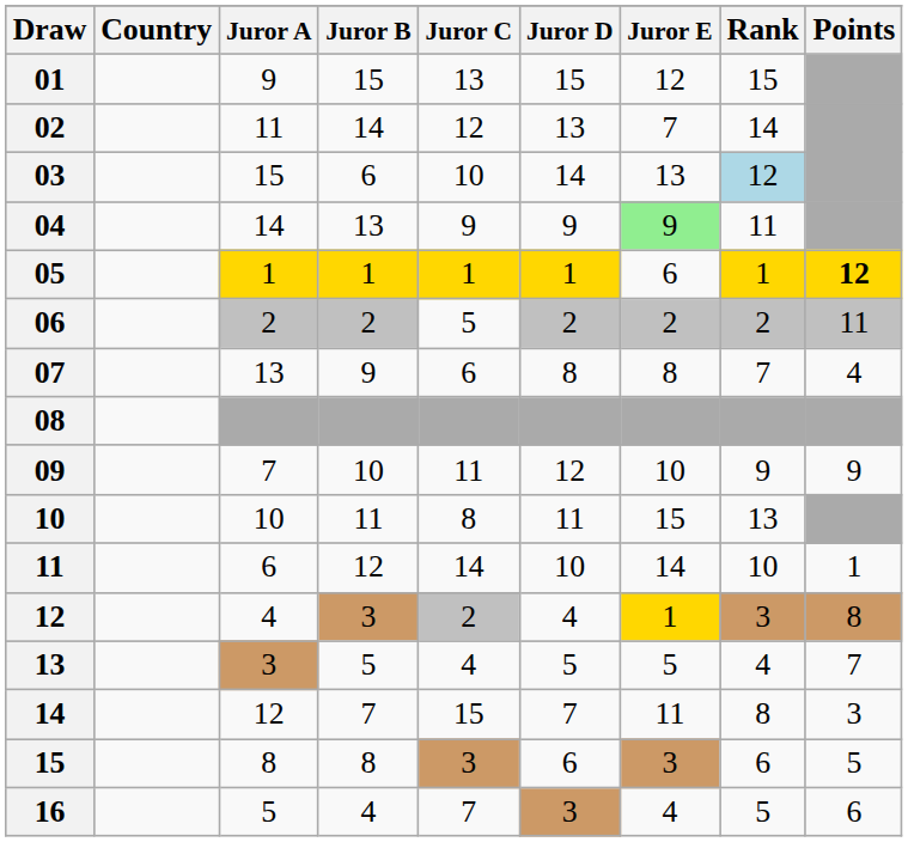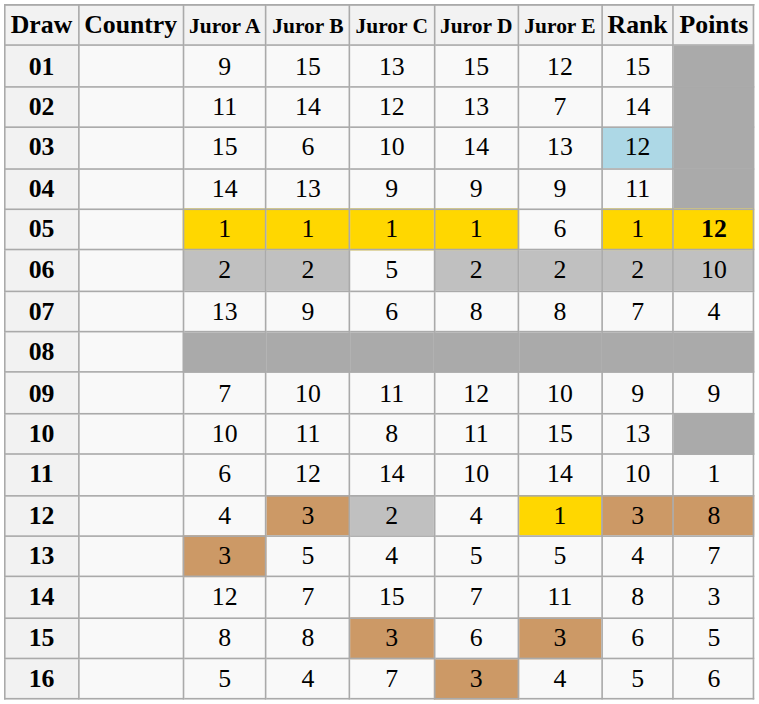04 | Juror E: lightgreen background -> no background
06 | Points: 11 -> 10
